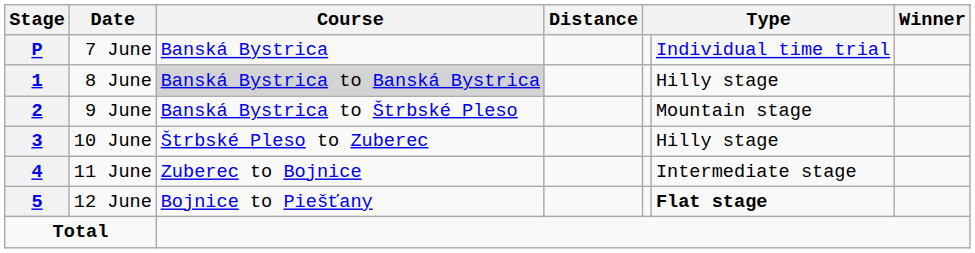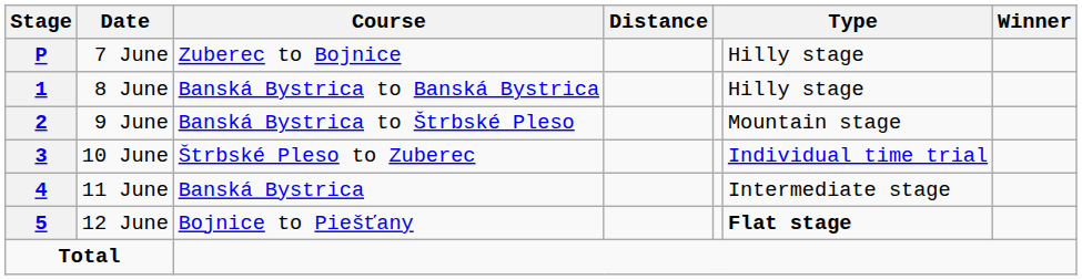7 June | Course: Banská Bystrica -> Zuberec to Bojnice
7 June | column 6: Individual time trial -> Hilly stage
8 June | Course: lightgrey background -> no background
10 June | column 6: Hilly stage -> Individual time trial
11 June | Course: Zuberec to Bojnice -> Banská Bystrica
